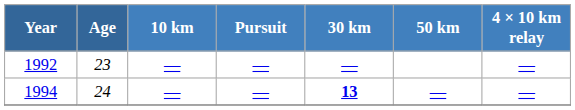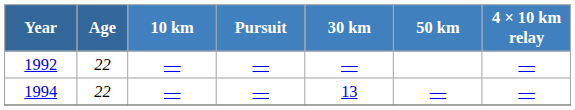1992 | Age: 23 -> 22
1994 | Age: 24 -> 22
1994 | 30 km: bold -> normal
